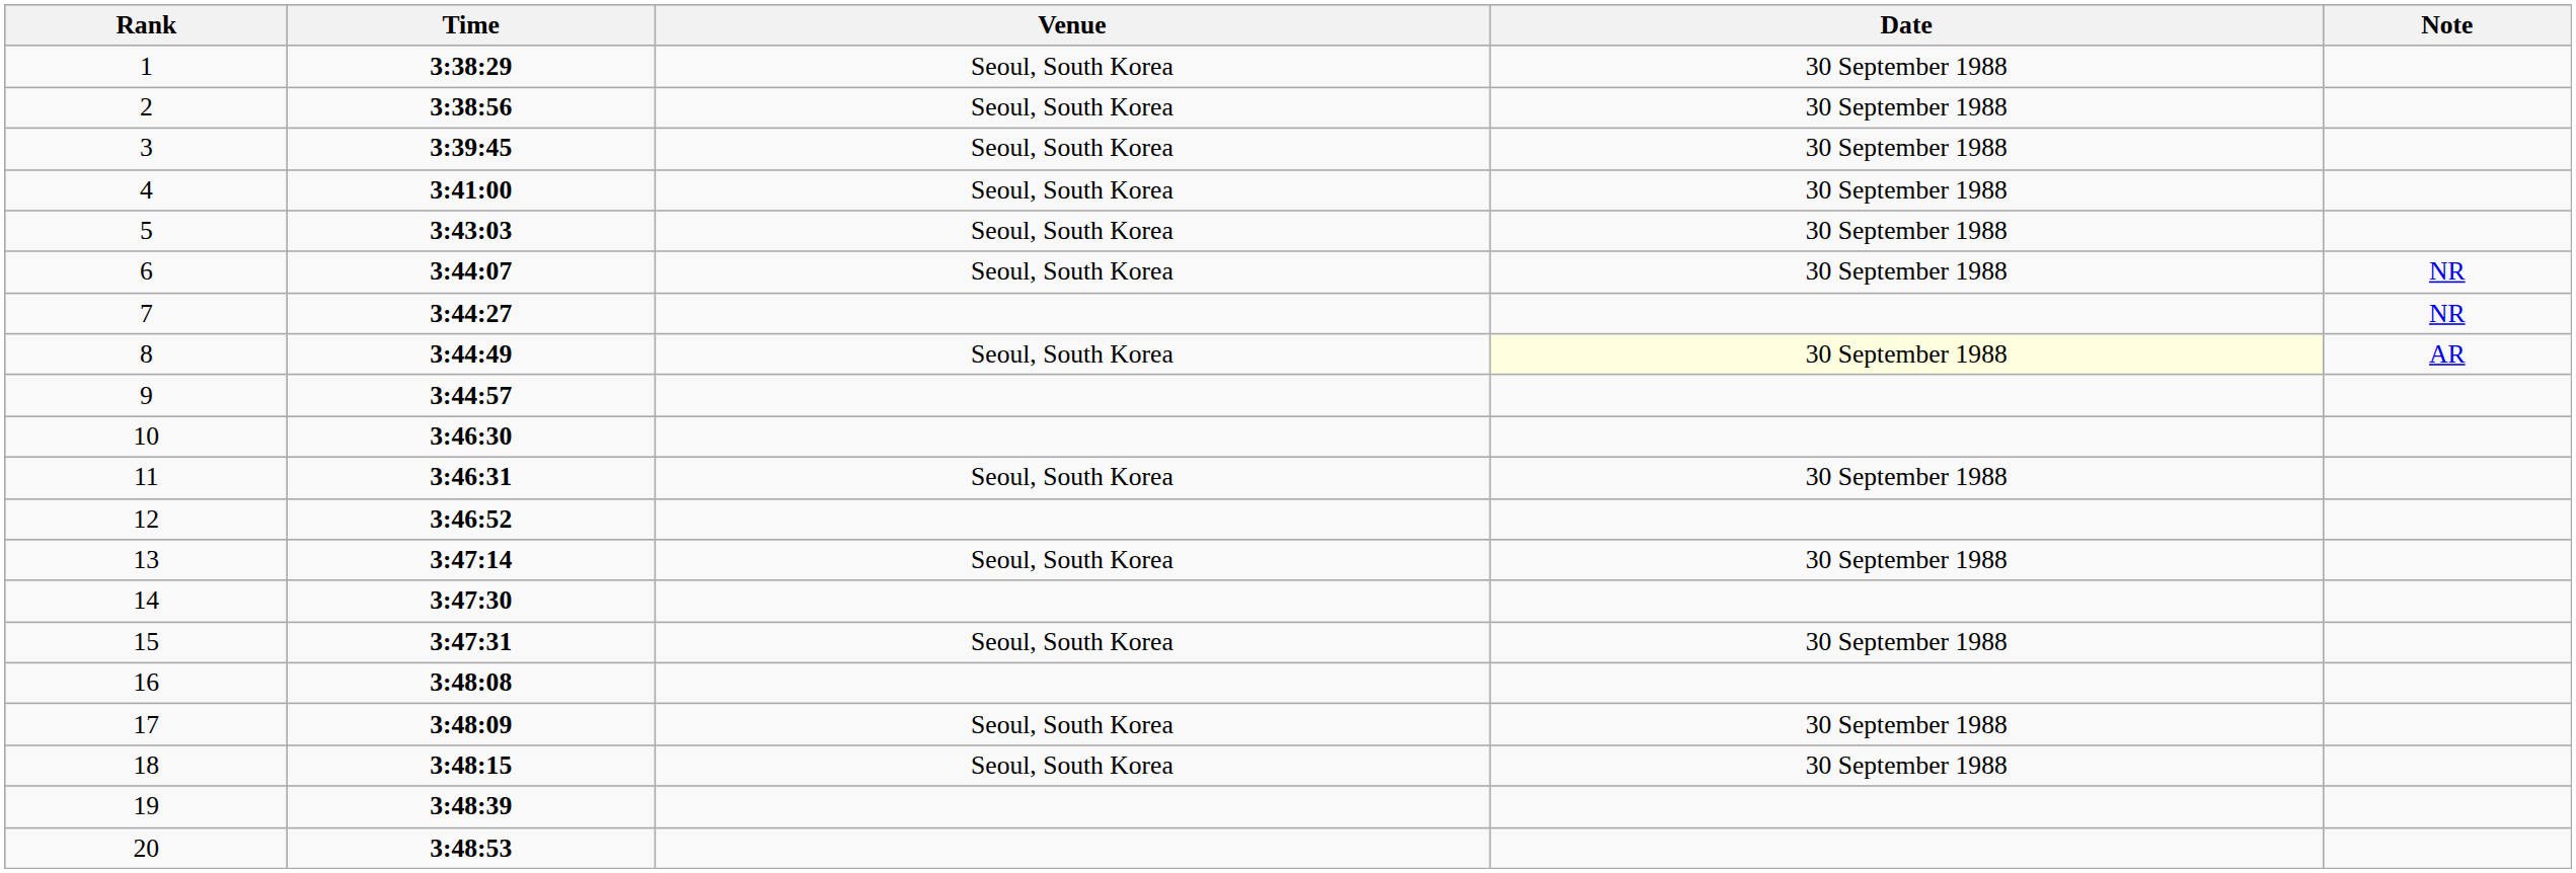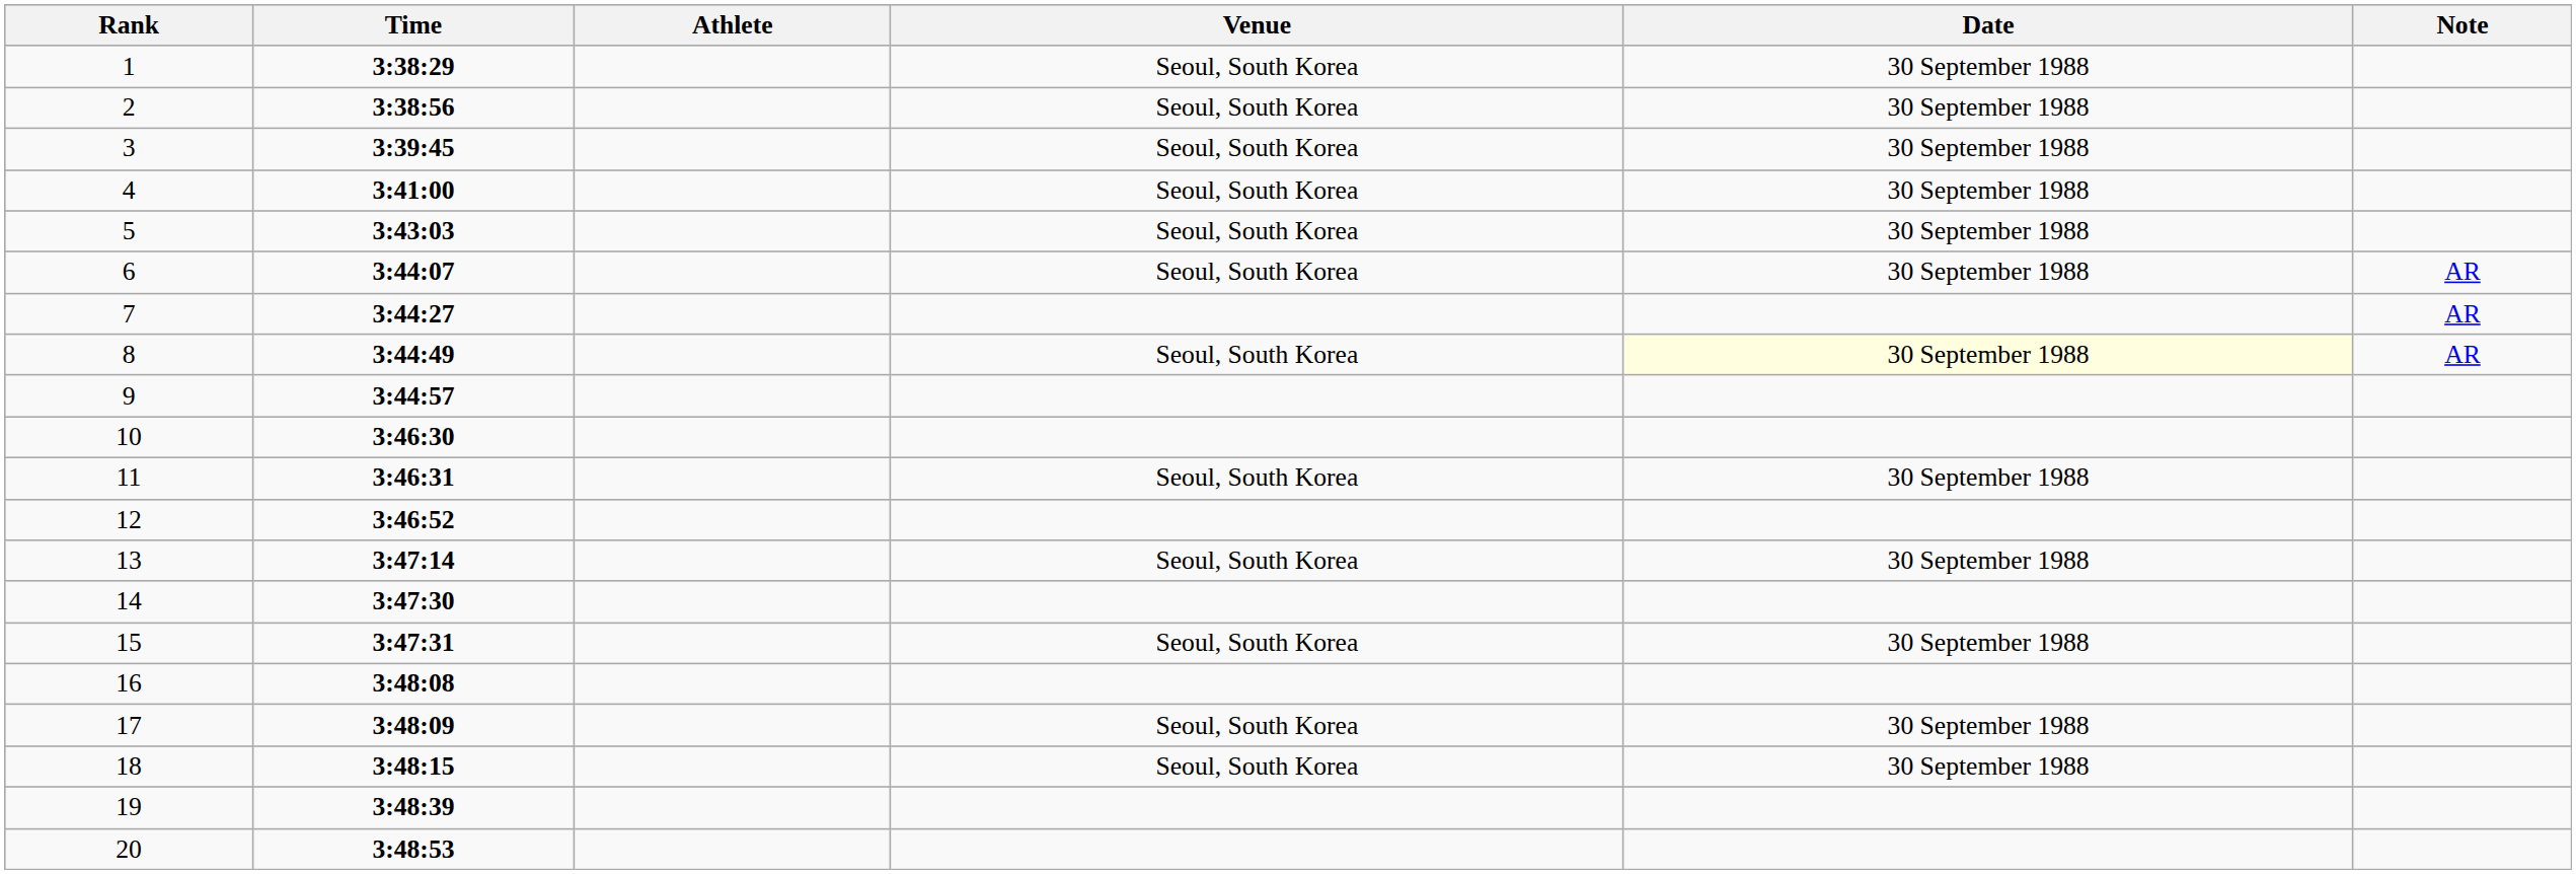+ column: Athlete
6 | Note: NR -> AR
7 | Note: NR -> AR
